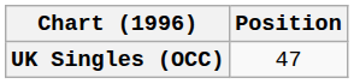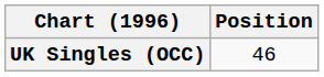UK Singles (OCC) | Position: 47 -> 46
